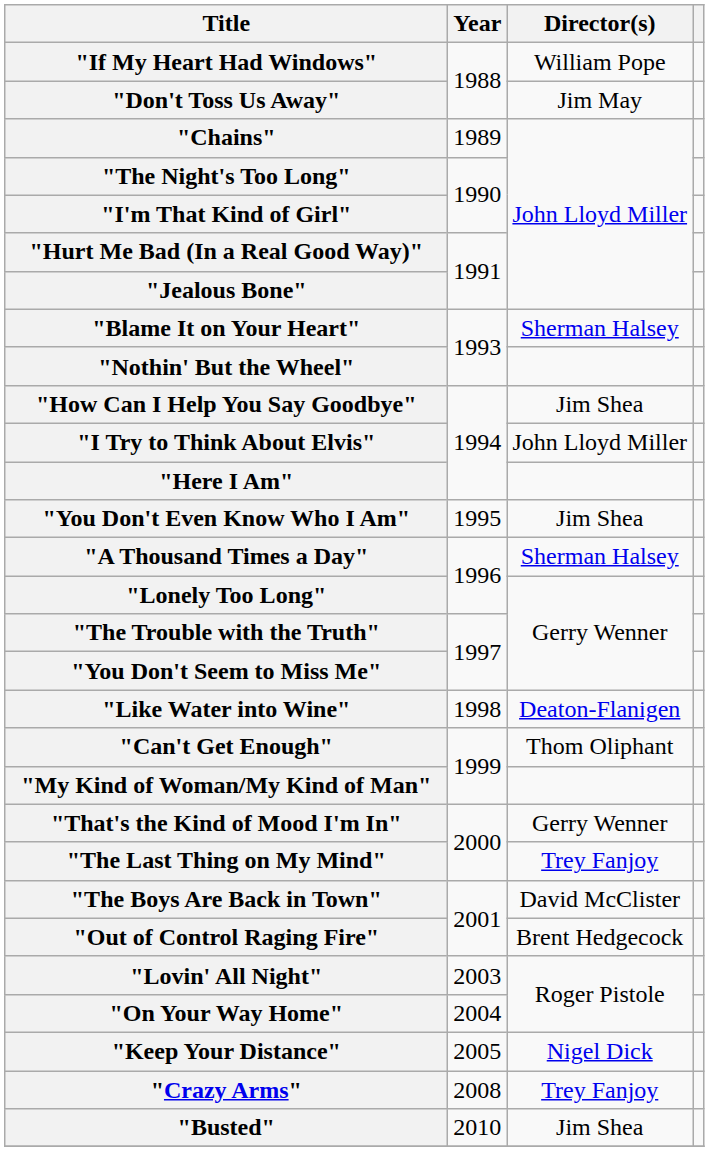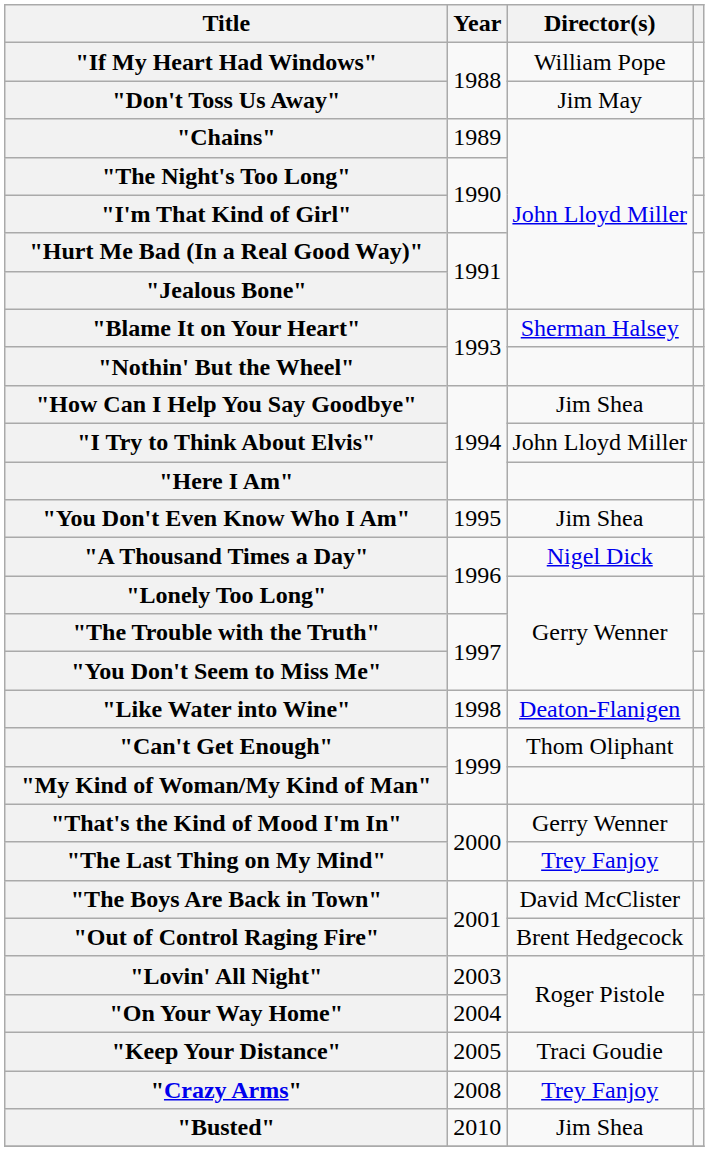"A Thousand Times a Day" | Director(s): Sherman Halsey -> Nigel Dick
"Keep Your Distance" | Director(s): Nigel Dick -> Traci Goudie
